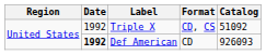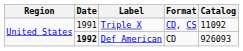Triple X | Date: 1992 -> 1991
Triple X | Catalog: 51092 -> 11092
